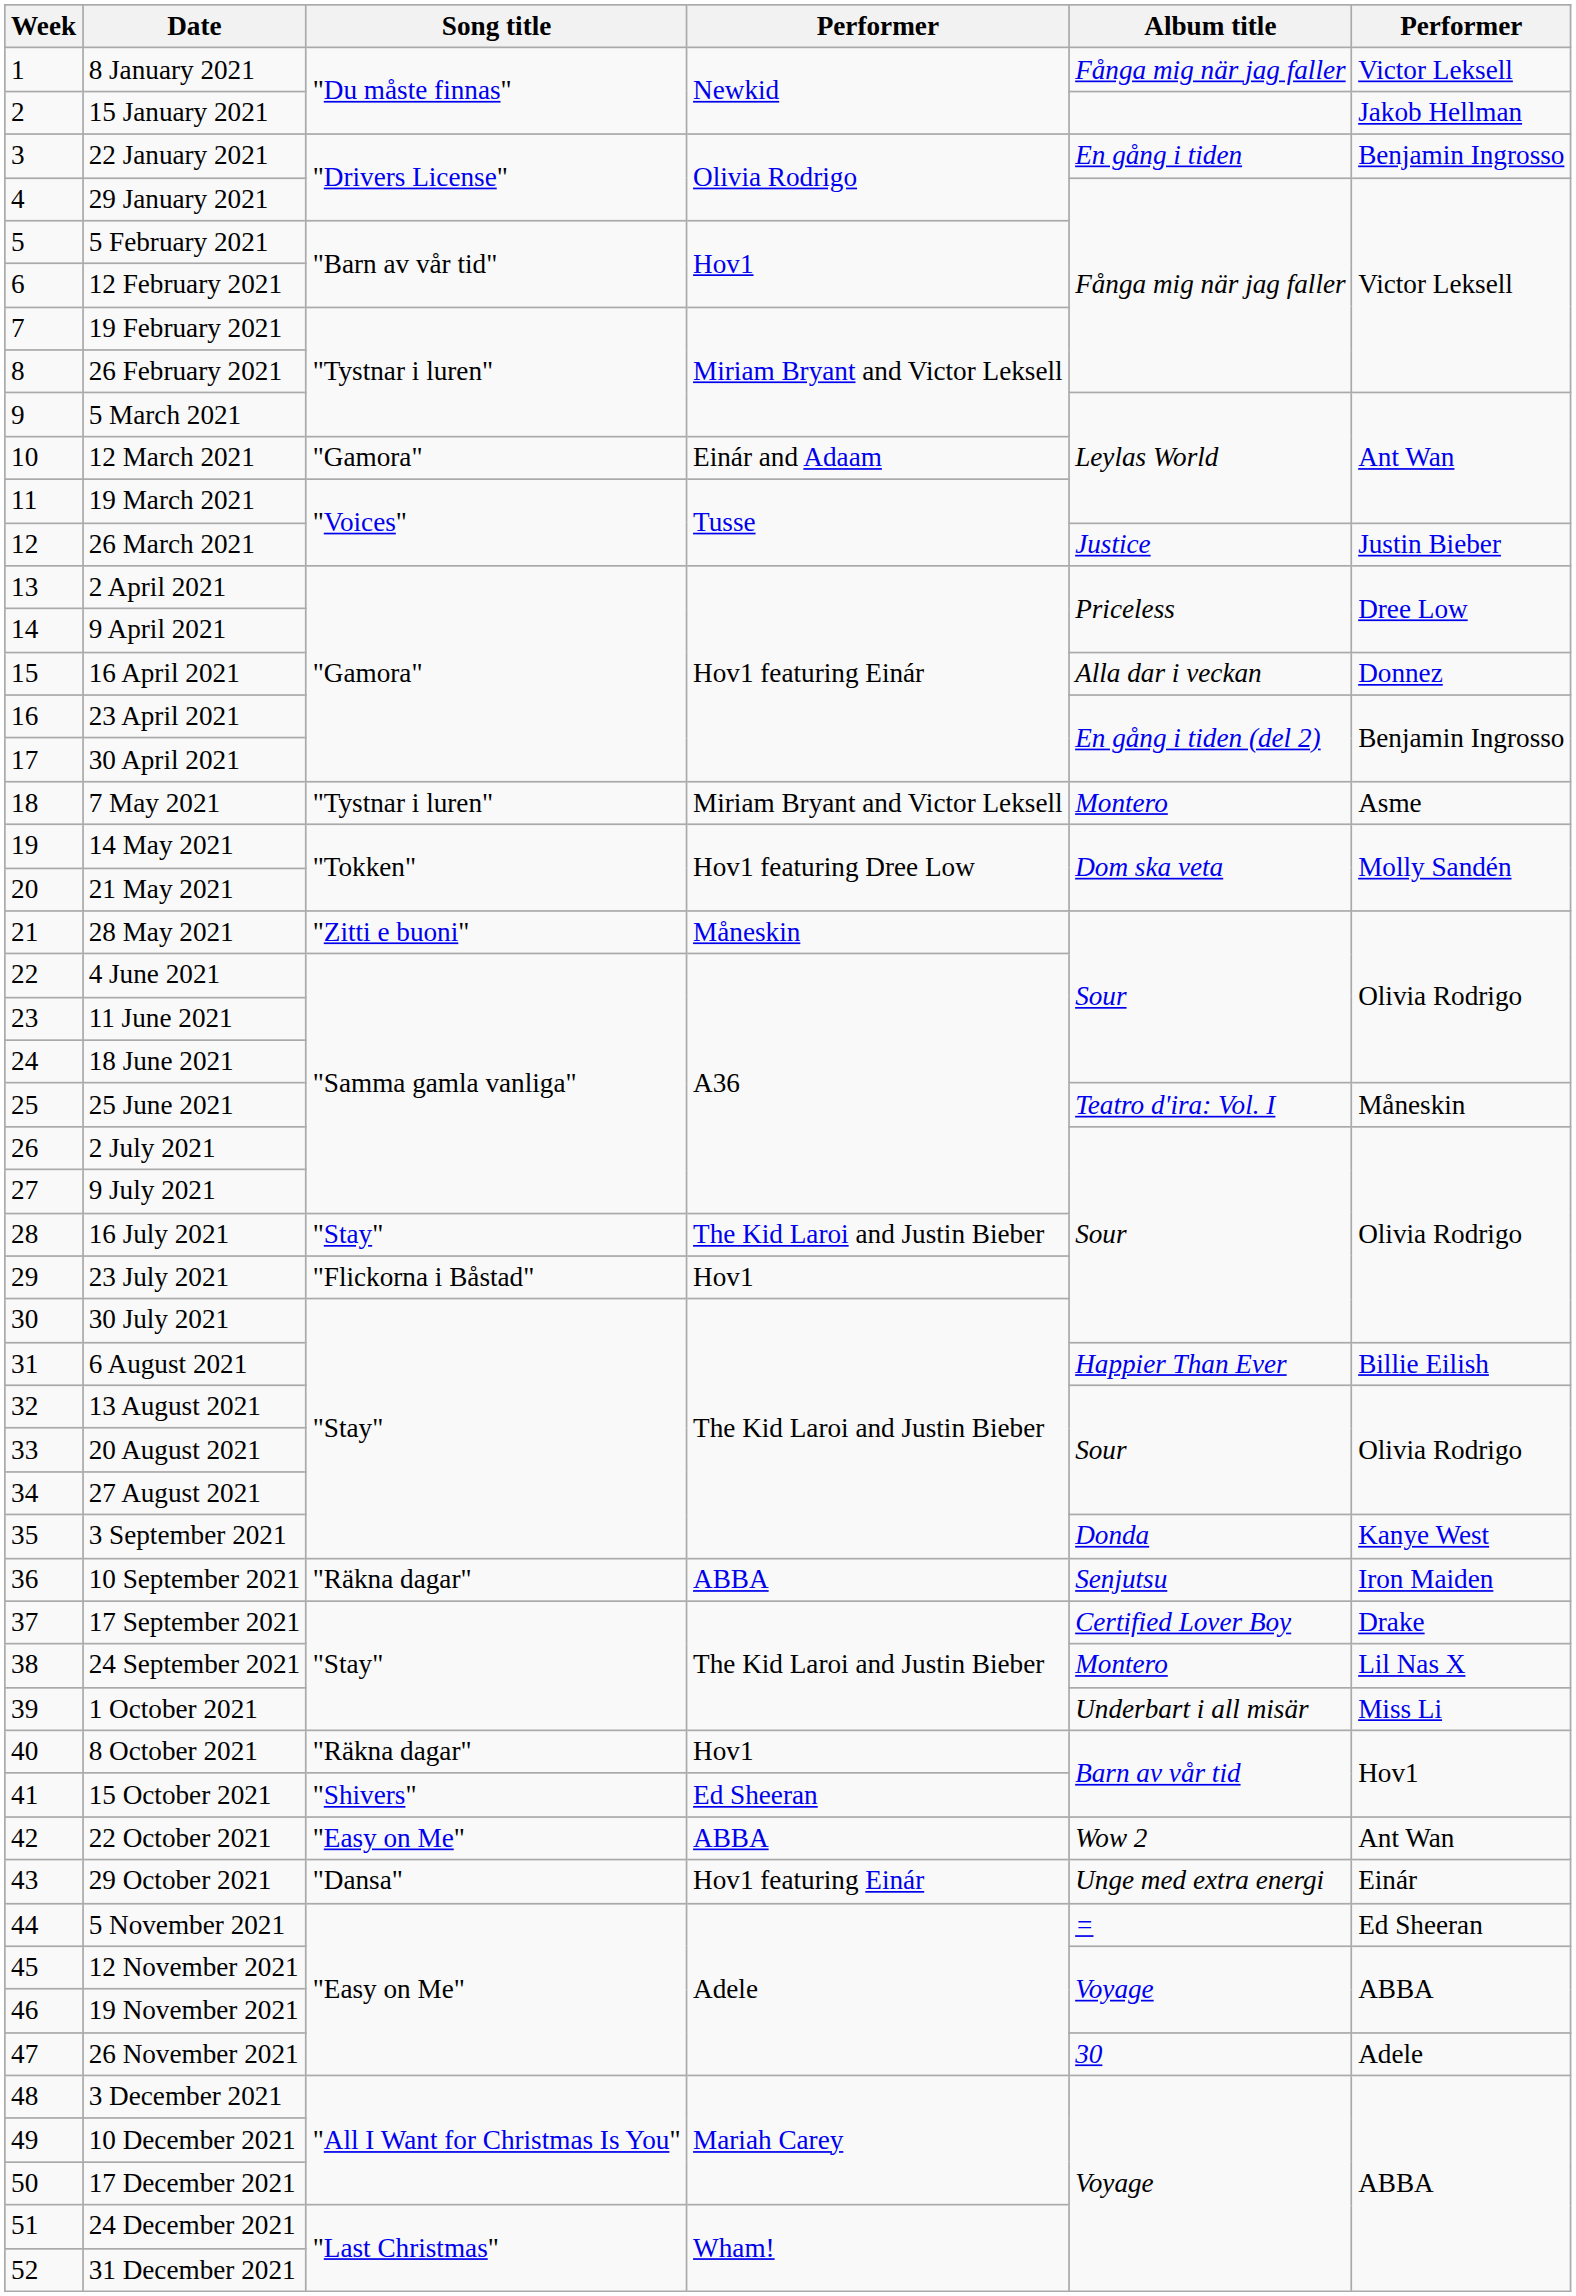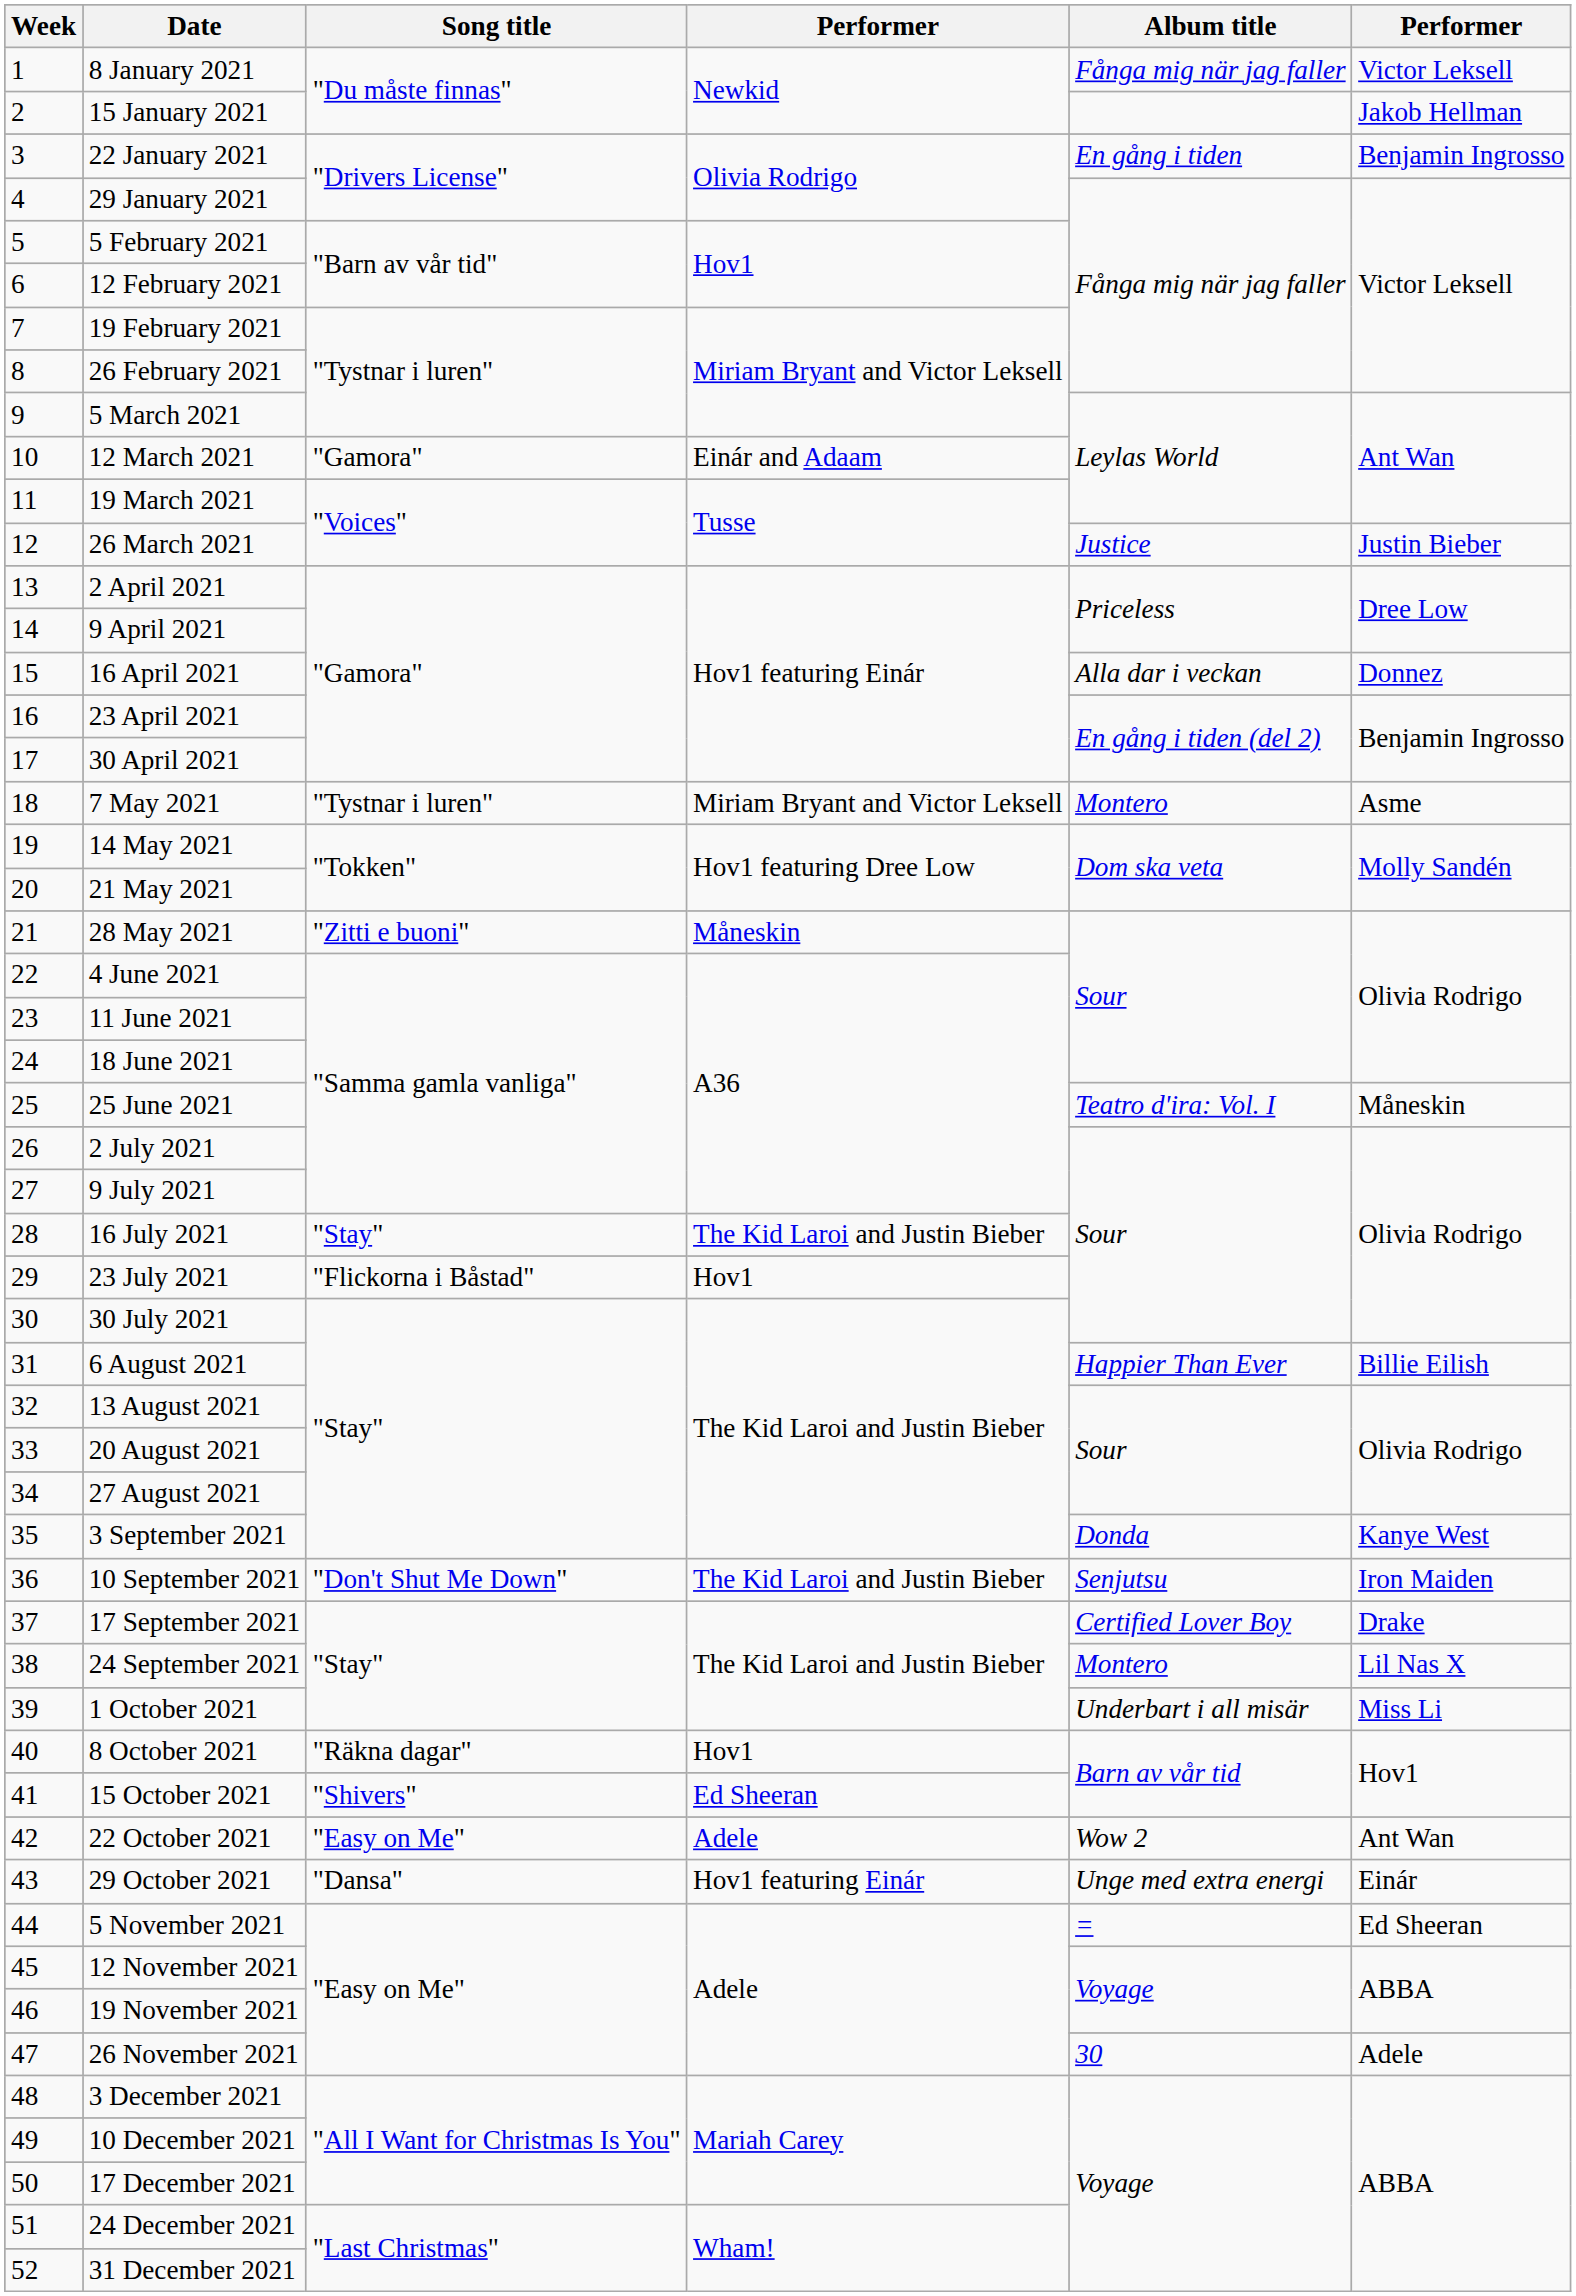10 September 2021 | Song title: "Räkna dagar" -> "Don't Shut Me Down"
10 September 2021 | column 4: ABBA -> The Kid Laroi and Justin Bieber
22 October 2021 | column 4: ABBA -> Adele
